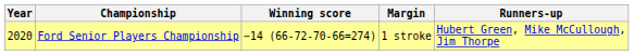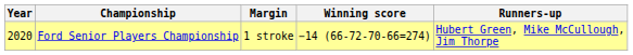columns swapped: Winning score <-> Margin
